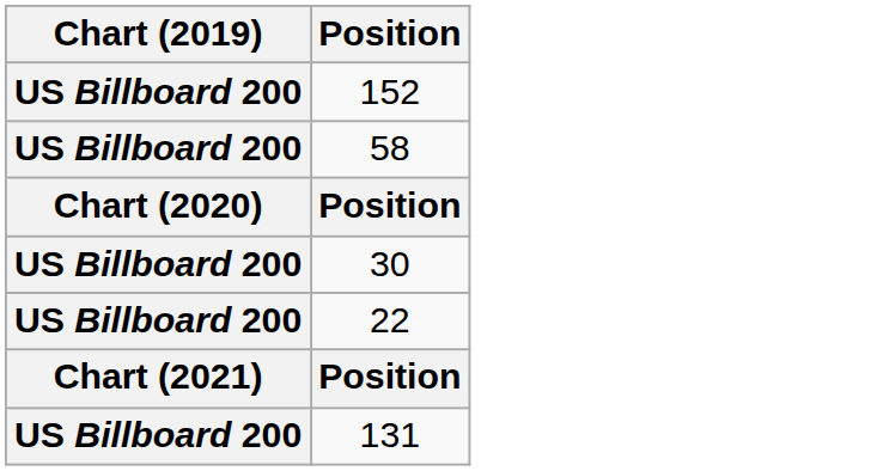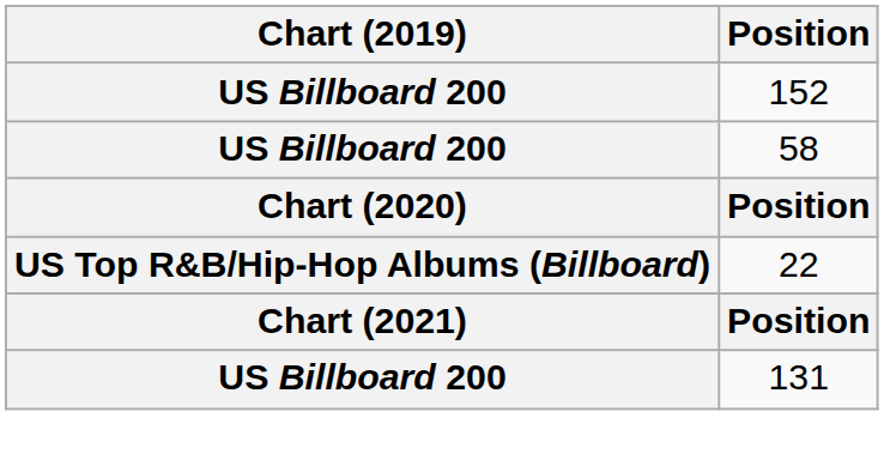- row: US Billboard 200 | 30
22 | Chart (2019): US Billboard 200 -> US Top R&B/Hip-Hop Albums (Billboard)
